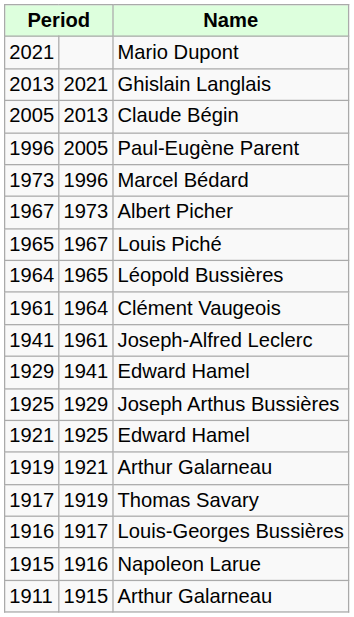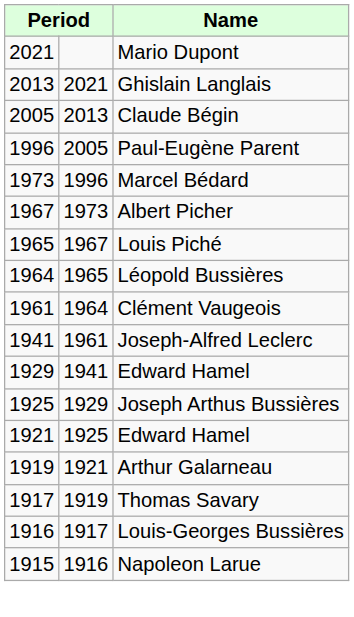- row: 1911 | 1915 | Arthur Galarneau
